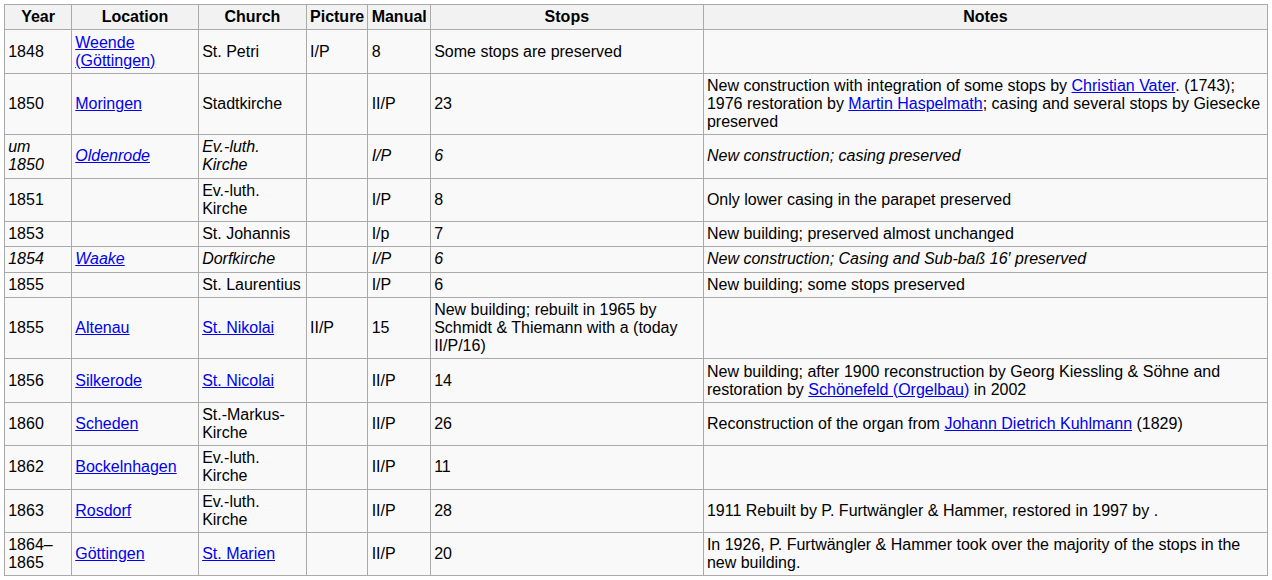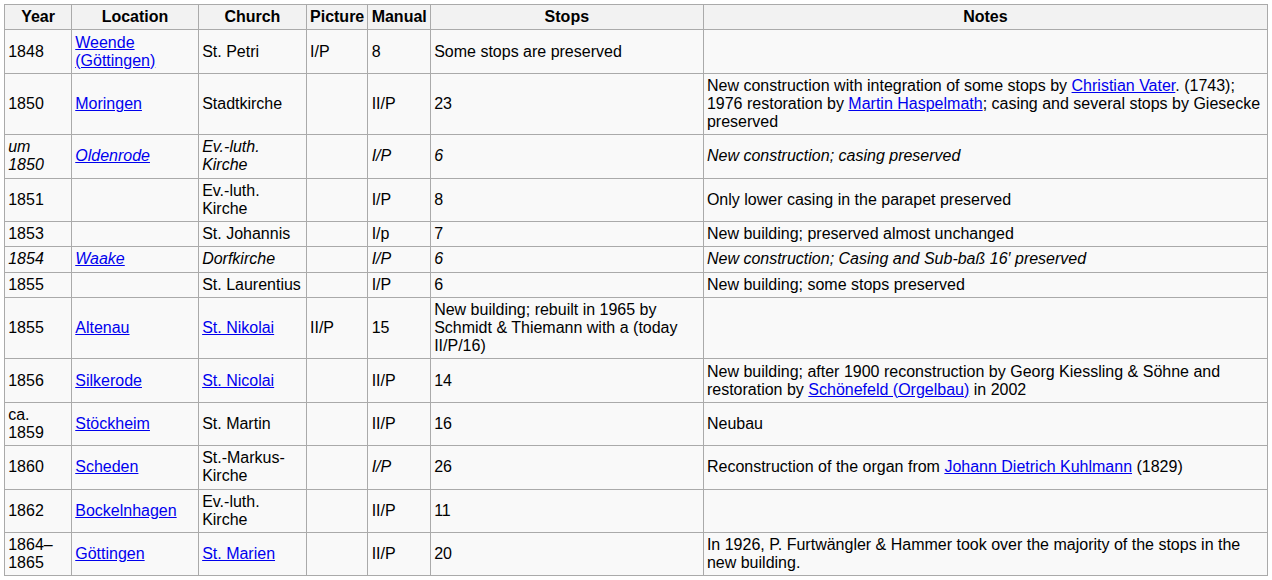+ row: ca. 1859 | Stöckheim | St. Martin | II/P | 16 | Neubau
1860 | Manual: II/P -> I/P
- row: 1863 | Rosdorf | Ev.-luth. Kirche | II/P | 28 | 1911 Rebuilt by P. Furtwängler & Hammer, restored in 1997 by .
